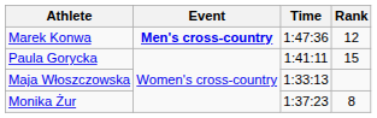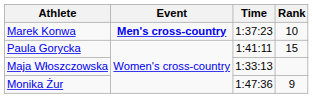Marek Konwa | Time: 1:47:36 -> 1:37:23
Marek Konwa | Rank: 12 -> 10
Monika Żur | Time: 1:37:23 -> 1:47:36
Monika Żur | Rank: 8 -> 9
